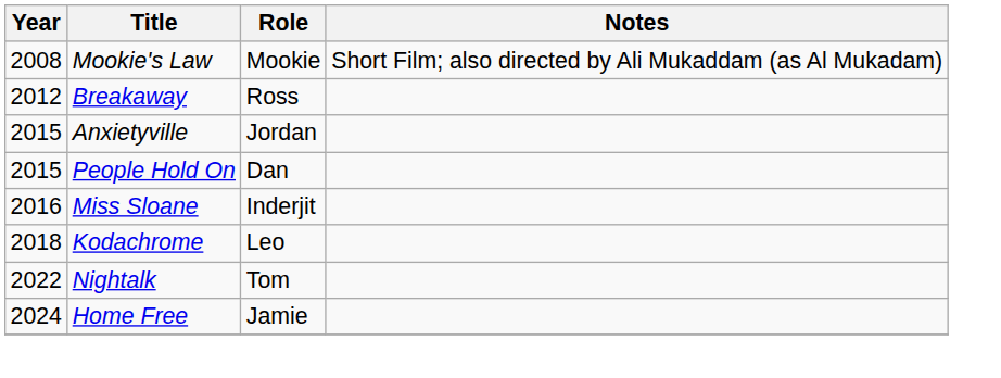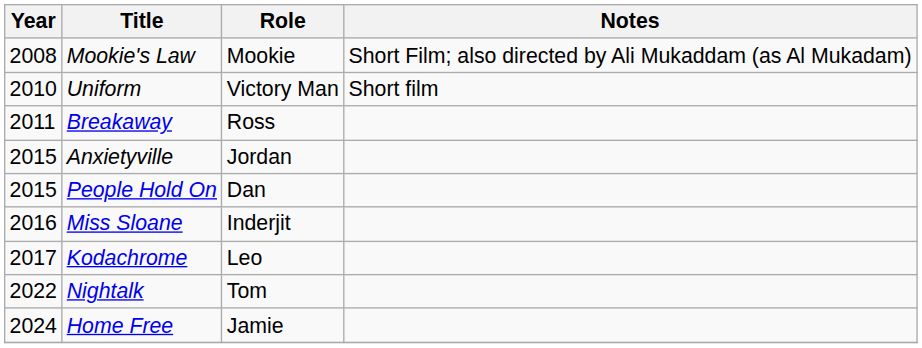+ row: 2010 | Uniform | Victory Man | Short film
Breakaway | Year: 2012 -> 2011
Kodachrome | Year: 2018 -> 2017
